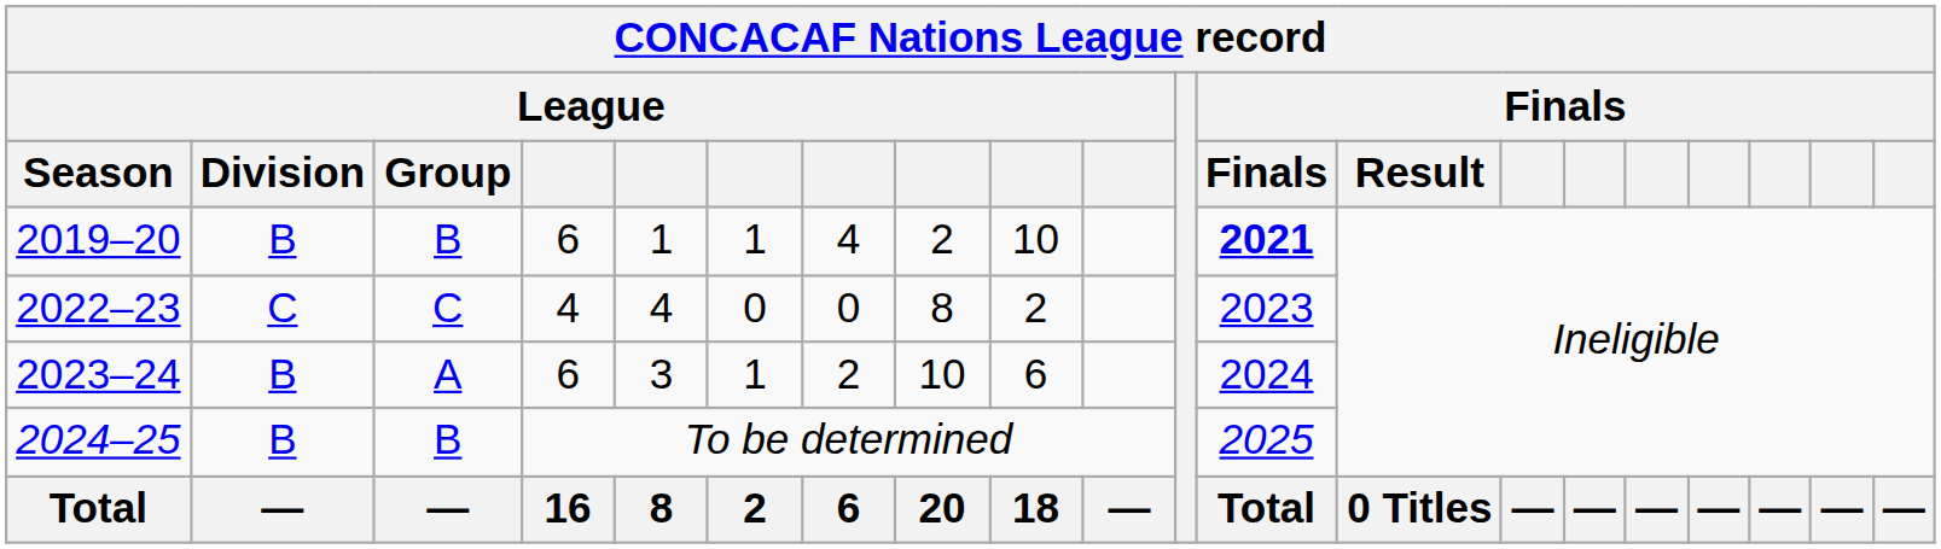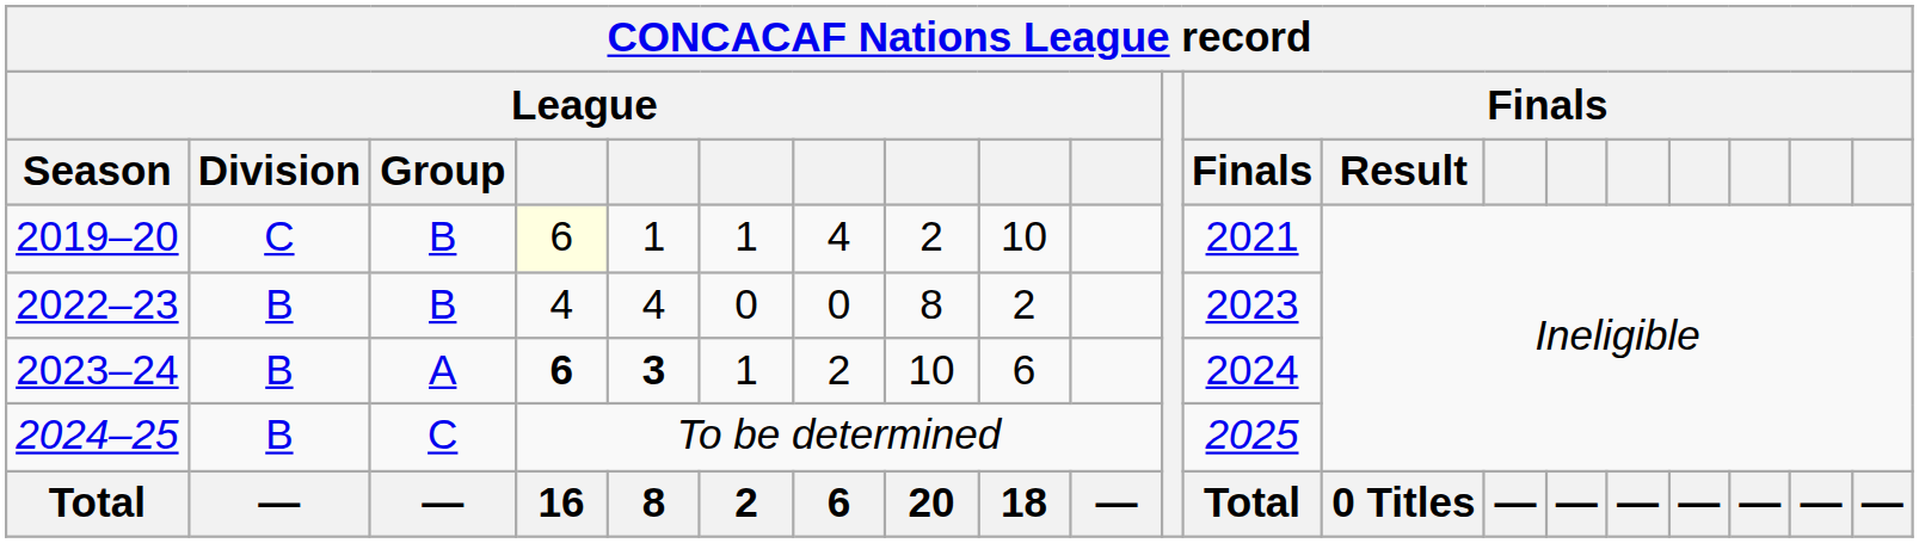2019–20 | League / Division: B -> C
2019–20 | column 4: no background -> lightyellow background
2019–20 | column 12: bold -> normal
2022–23 | League / Division: C -> B
2022–23 | League / Group: C -> B
2023–24 | column 4: normal -> bold
2023–24 | column 5: normal -> bold
2024–25 | League / Group: B -> C
